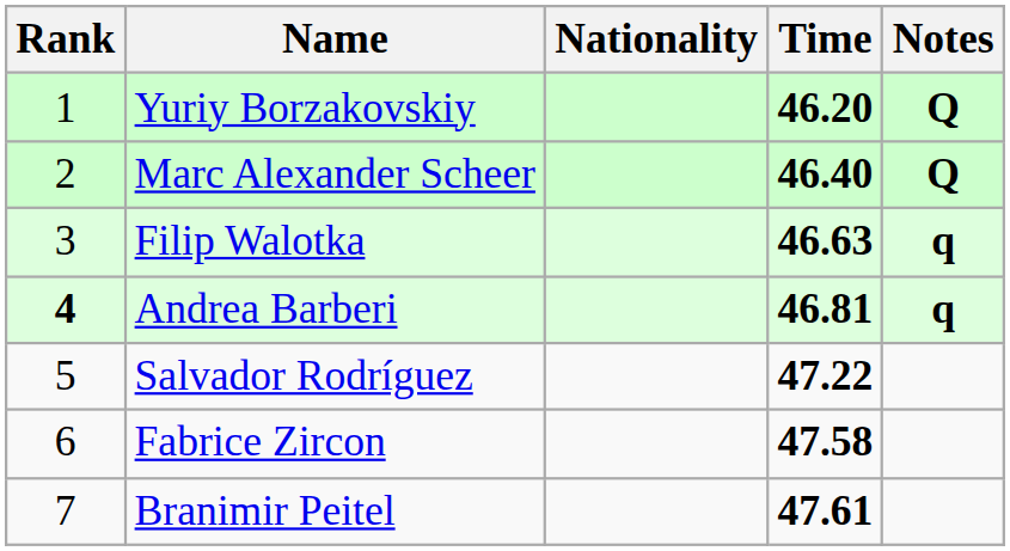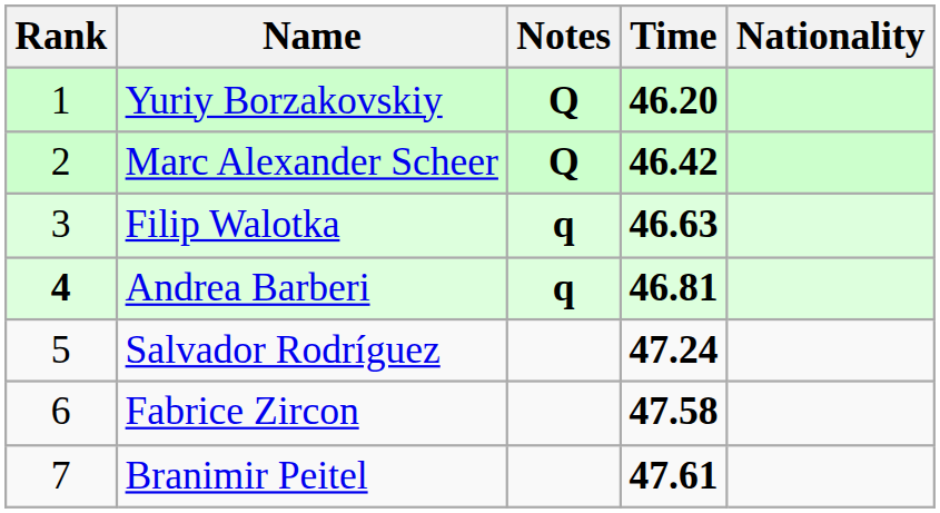columns swapped: Nationality <-> Notes
Marc Alexander Scheer | Time: 46.40 -> 46.42
Salvador Rodríguez | Time: 47.22 -> 47.24
